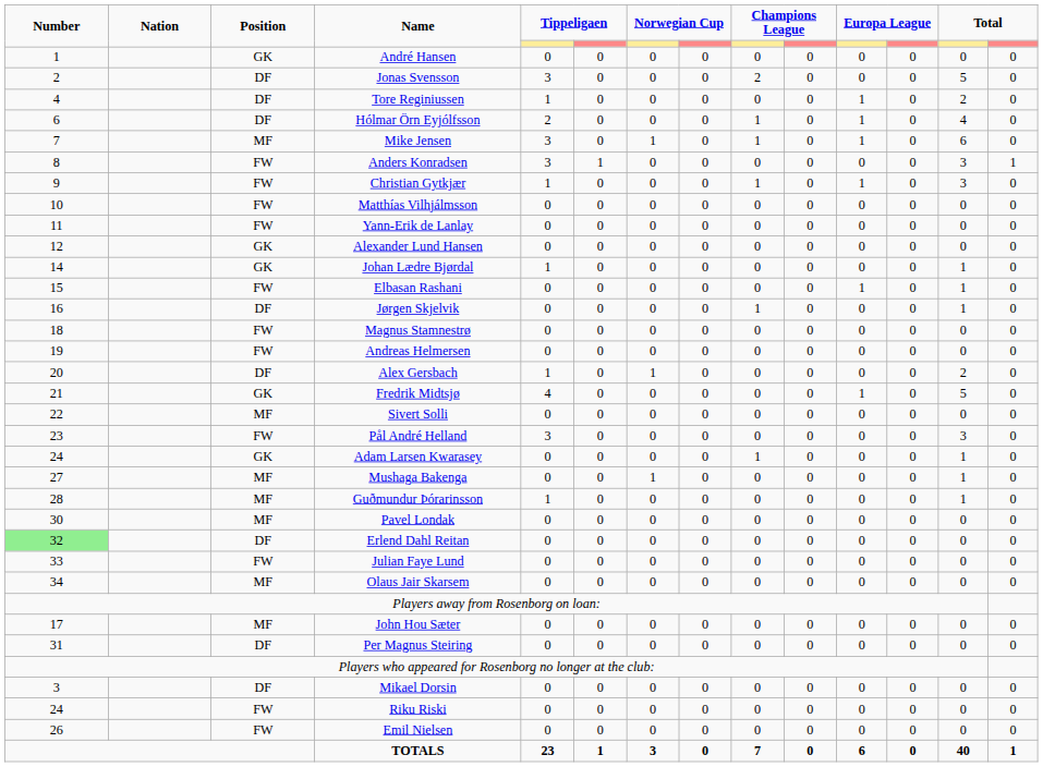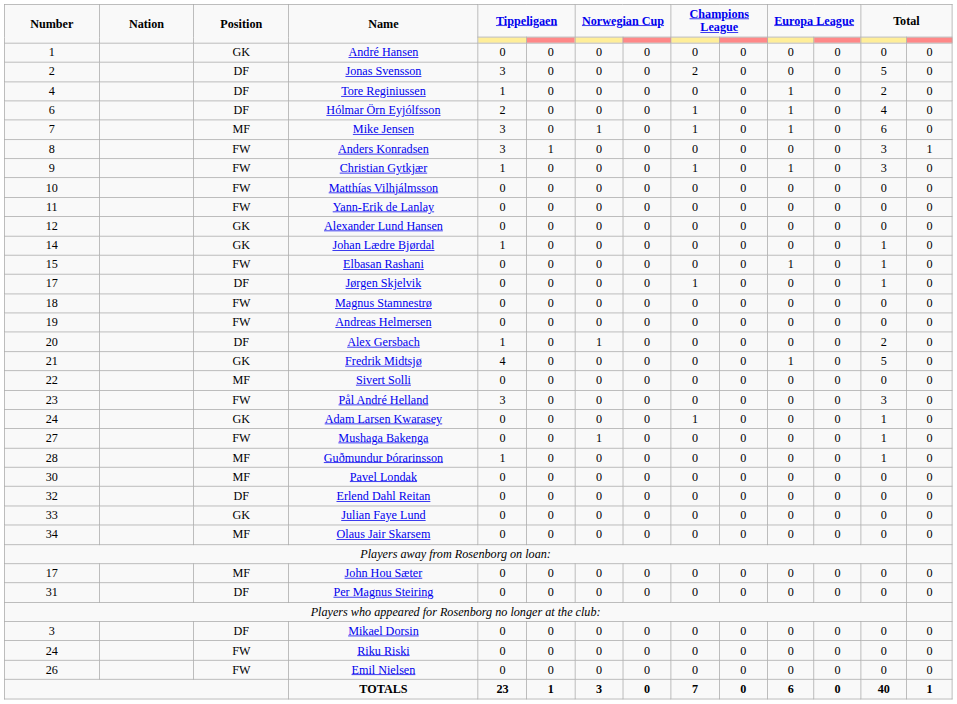Jørgen Skjelvik | Number: 16 -> 17
Mushaga Bakenga | Position: MF -> FW
Erlend Dahl Reitan | Number: lightgreen background -> no background
Julian Faye Lund | Position: FW -> GK
